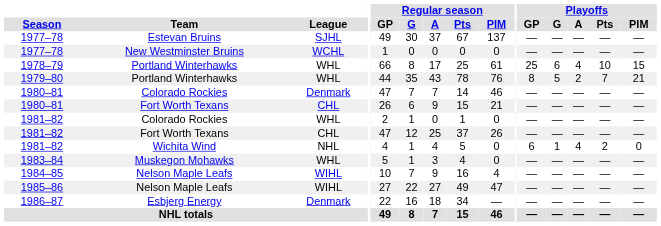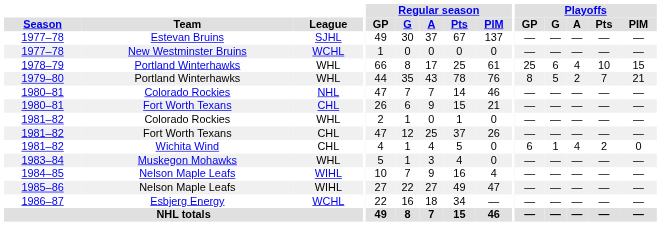1980–81 / Colorado Rockies | League: Denmark -> NHL
1981–82 / Wichita Wind | League: NHL -> CHL
1986–87 | League: Denmark -> WCHL
